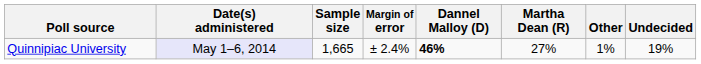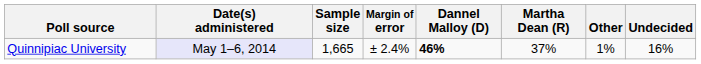Quinnipiac University | Martha Dean (R): 27% -> 37%
Quinnipiac University | Undecided: 19% -> 16%
